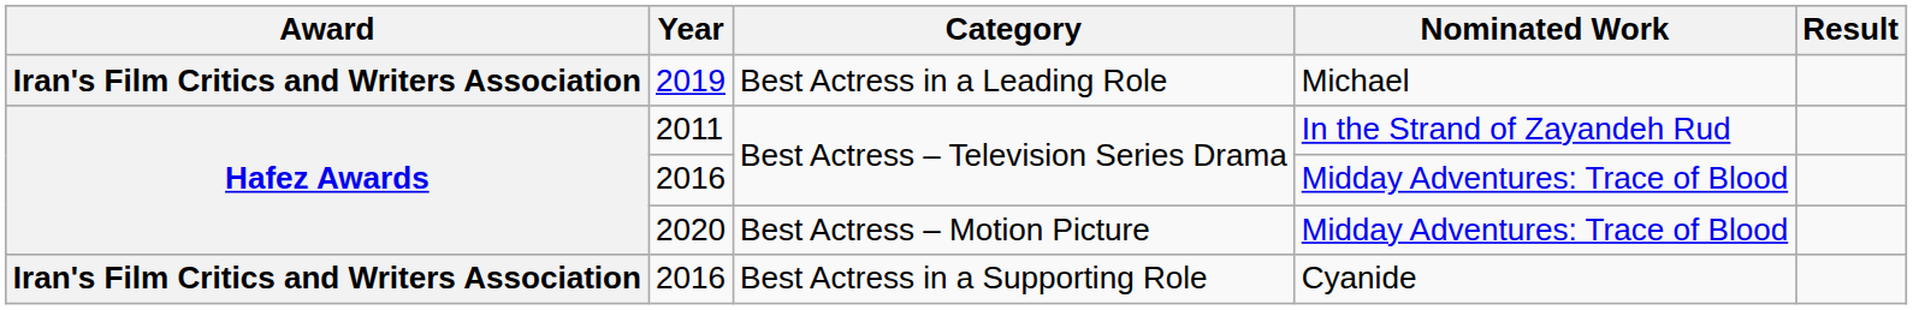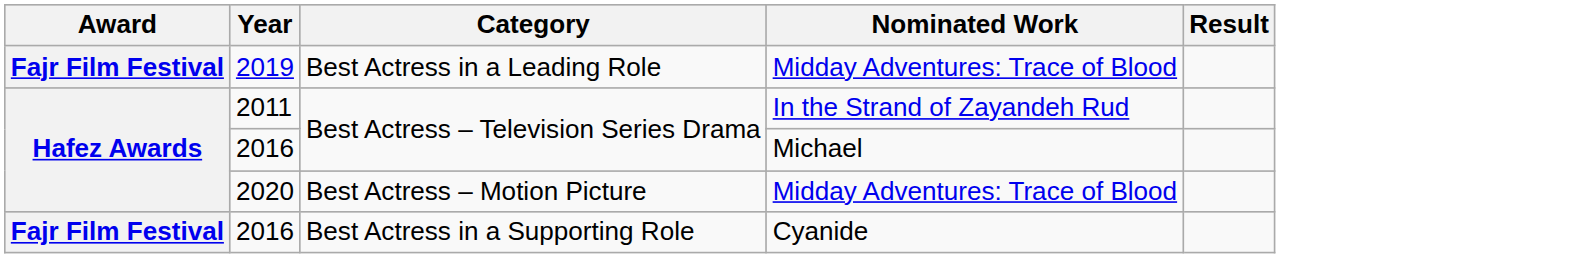2019 | Award: Iran's Film Critics and Writers Association -> Fajr Film Festival
2019 | Nominated Work: Michael -> Midday Adventures: Trace of Blood
2016 / Best Actress – Television Series Drama | Nominated Work: Midday Adventures: Trace of Blood -> Michael
2016 / Best Actress in a Supporting Role | Award: Iran's Film Critics and Writers Association -> Fajr Film Festival
